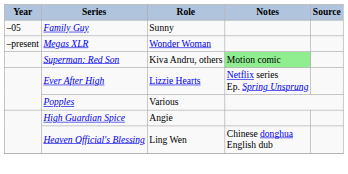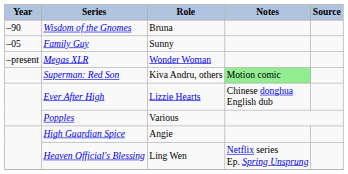+ row: –90 | Wisdom of the Gnomes | Bruna
Ever After High | Notes: Netflix series Ep. Spring Unsprung -> Chinese donghua English dub
Heaven Official's Blessing | Notes: Chinese donghua English dub -> Netflix series Ep. Spring Unsprung
